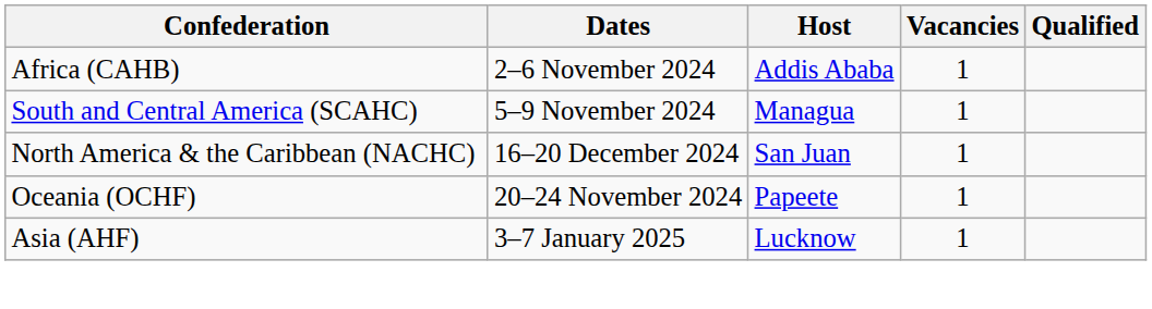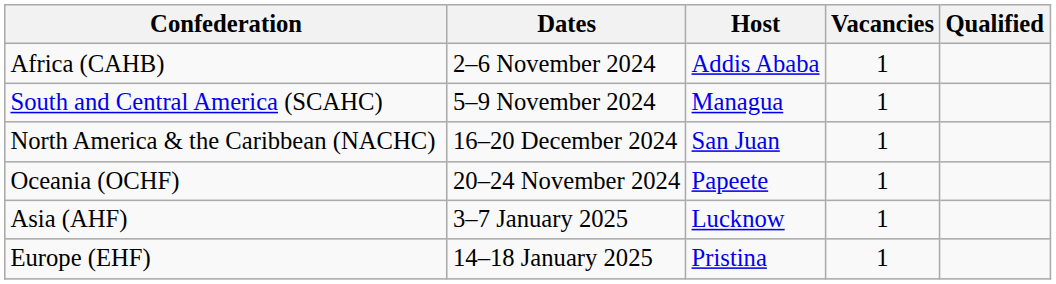+ row: Europe (EHF) | 14–18 January 2025 | Pristina | 1
